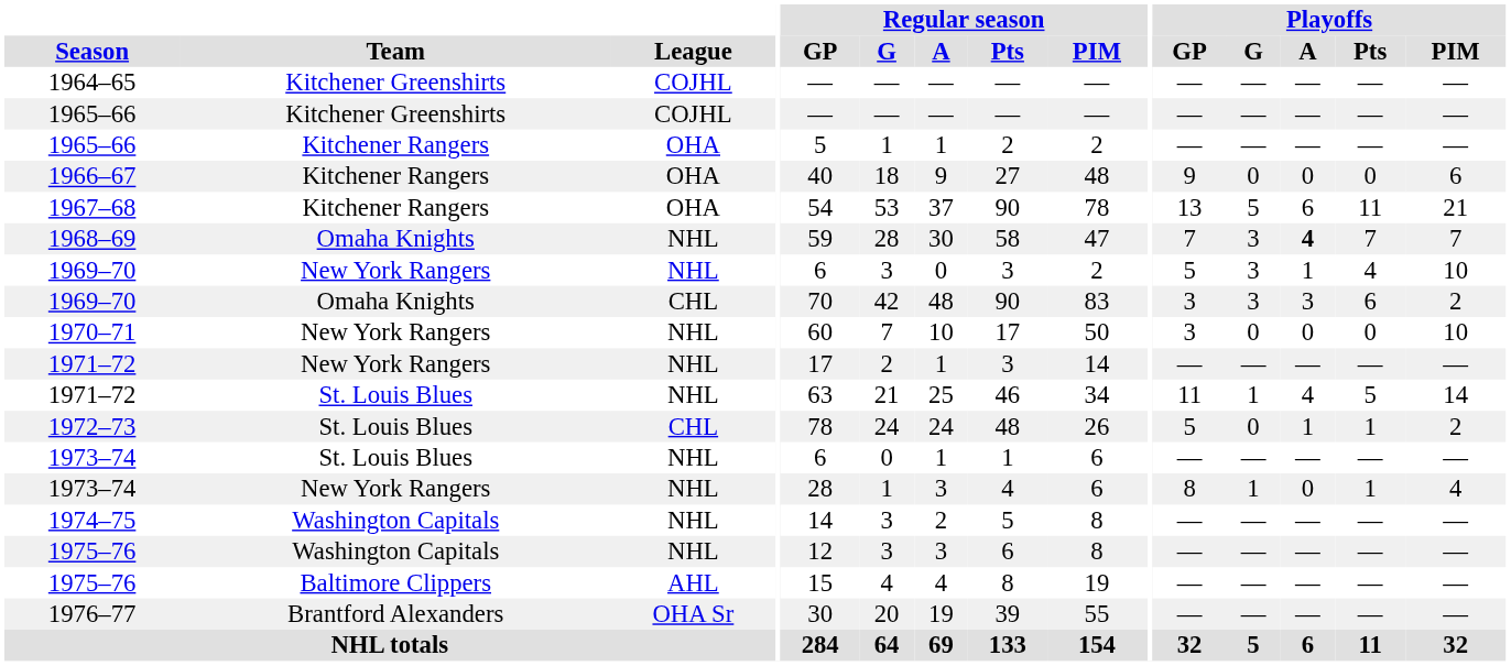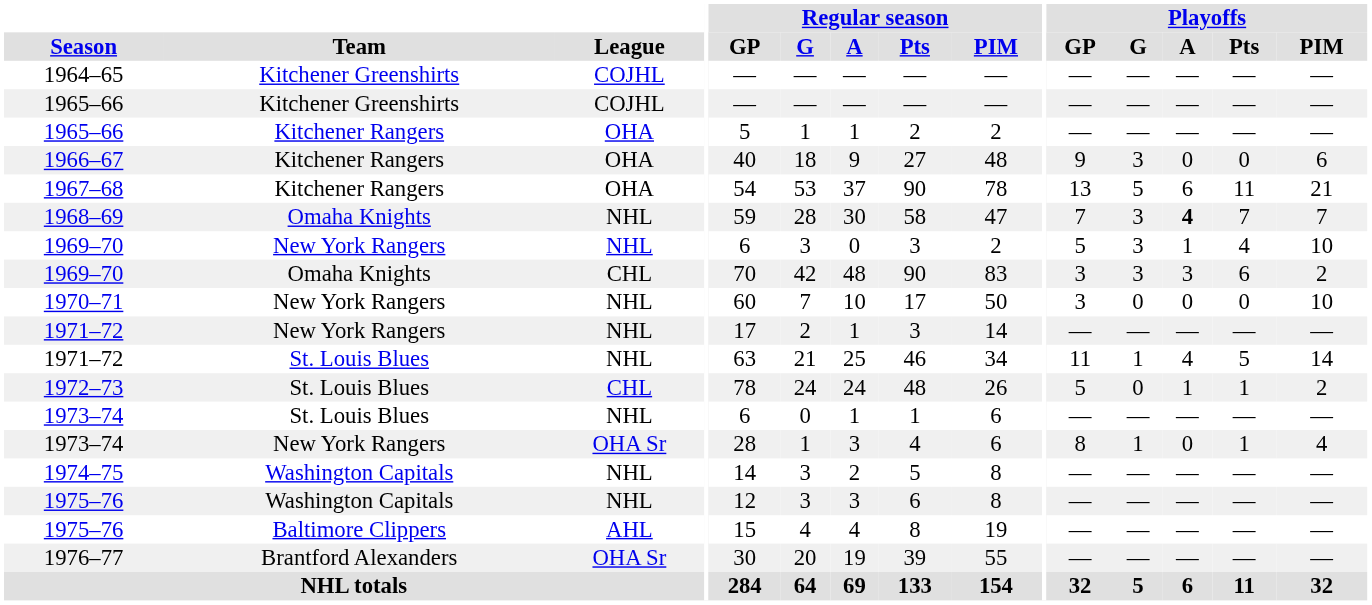1966–67 | Playoffs / G: 0 -> 3
1973–74 / New York Rangers | League: NHL -> OHA Sr
